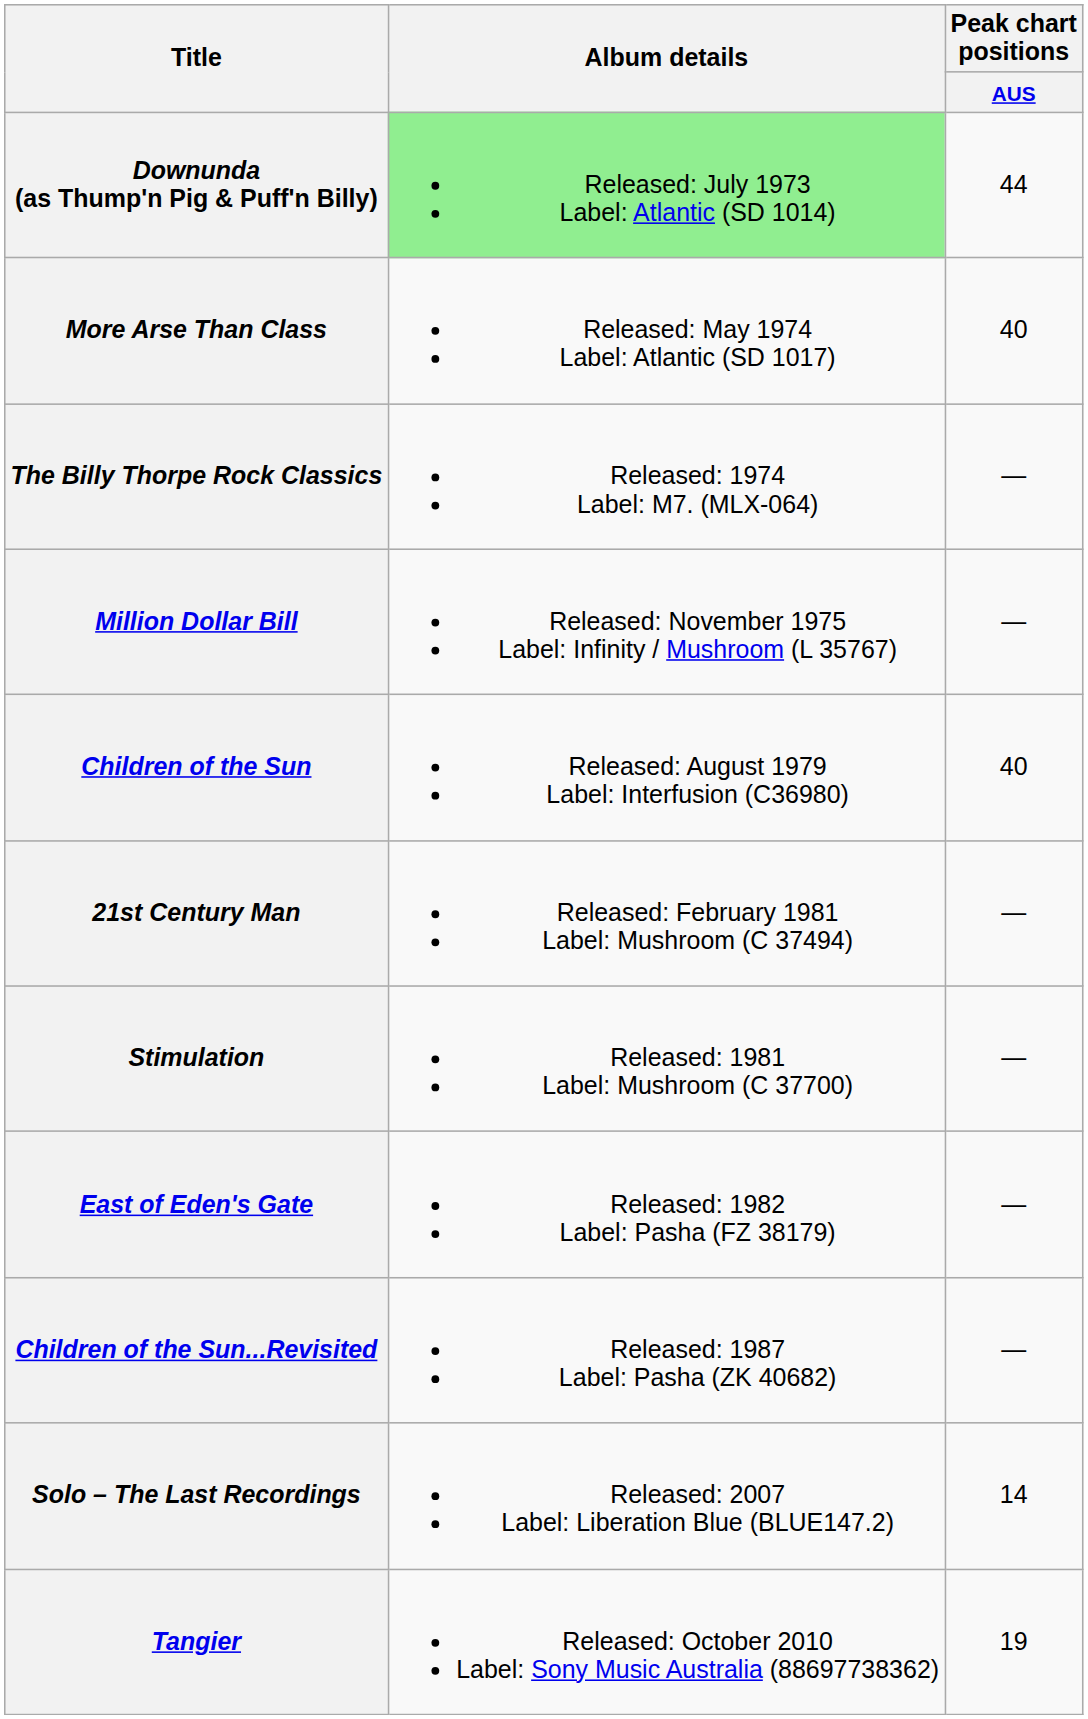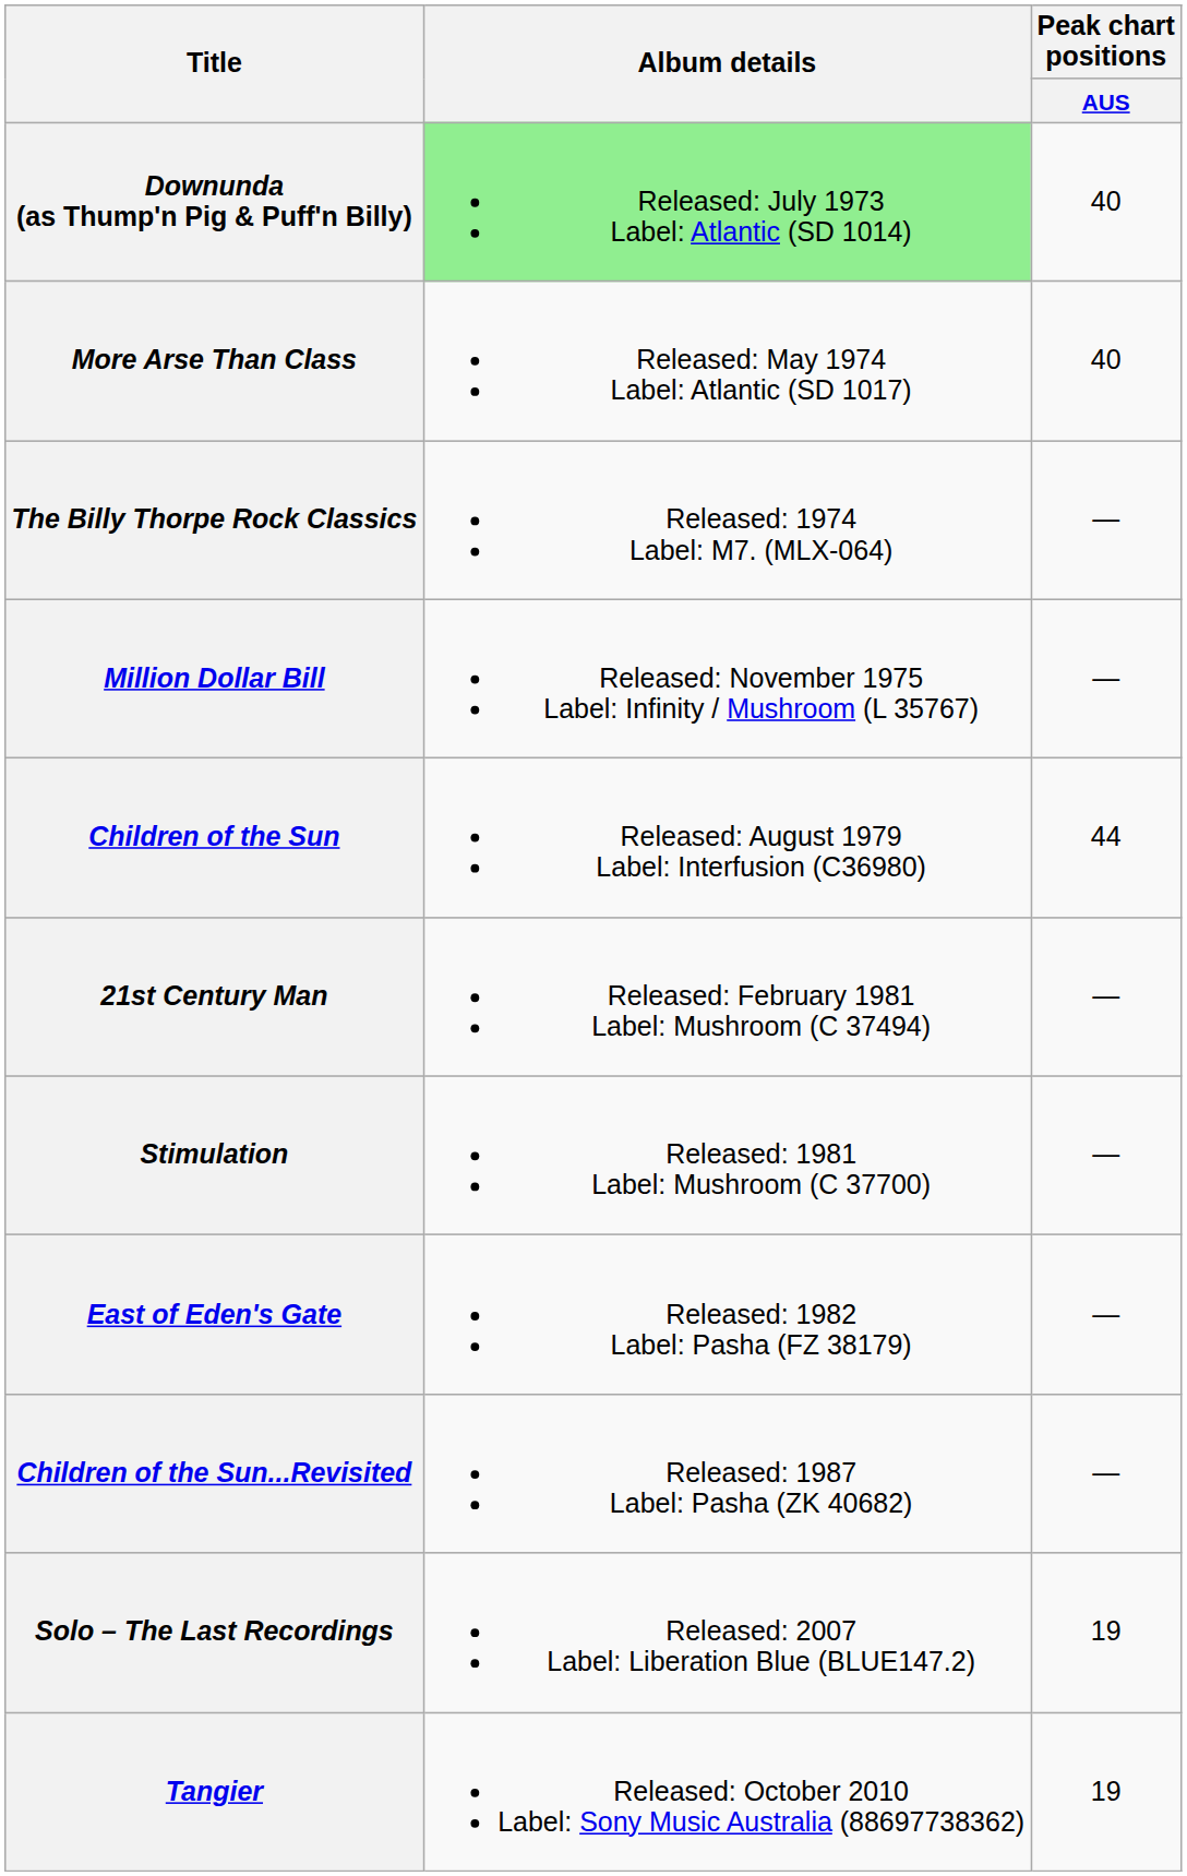Downunda (as Thump'n Pig & Puff'n Billy) | Peak chart positions / AUS: 44 -> 40
Children of the Sun | Peak chart positions / AUS: 40 -> 44
Solo – The Last Recordings | Peak chart positions / AUS: 14 -> 19
